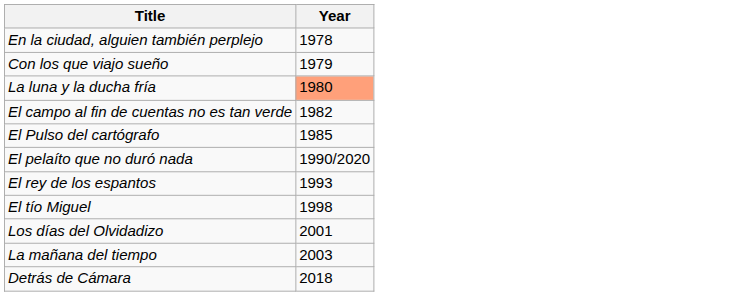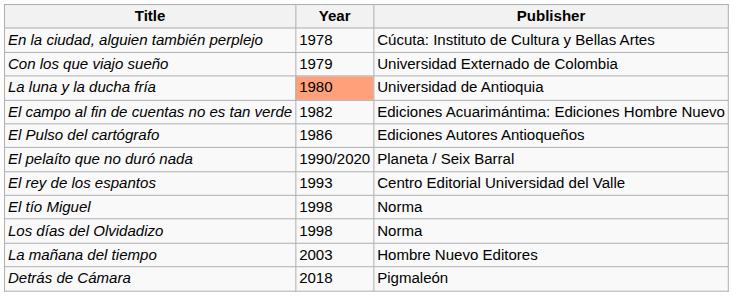+ column: Publisher | Cúcuta: Instituto de Cultura y Bellas Artes | Universidad Externado de Colombia | Universidad de Antioquia | Ediciones Acuarimántima: Ediciones Hombre Nuevo | Ediciones Autores Antioqueños | Planeta / Seix Barral | Centro Editorial Universidad del Valle | Norma | Norma | Hombre Nuevo Editores | Pigmaleón
El Pulso del cartógrafo | Year: 1985 -> 1986
Los días del Olvidadizo | Year: 2001 -> 1998
